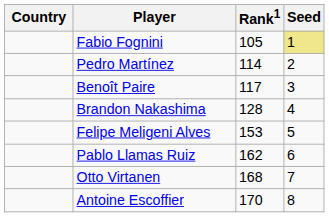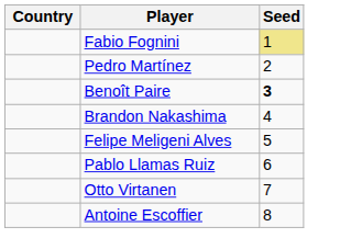- column: Rank1 | 105 | 114 | 117 | 128 | 153 | 162 | 168 | 170
Benoît Paire | Seed: normal -> bold
